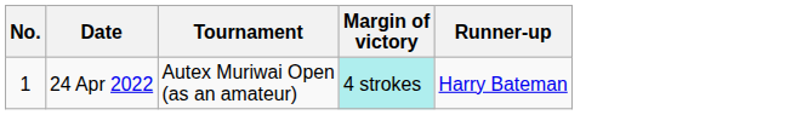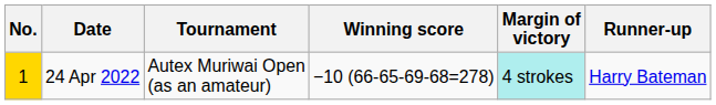+ column: Winning score | −10 (66-65-69-68=278)
24 Apr 2022 | No.: no background -> gold background
